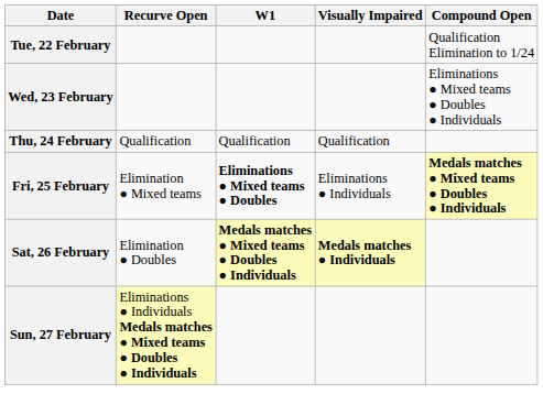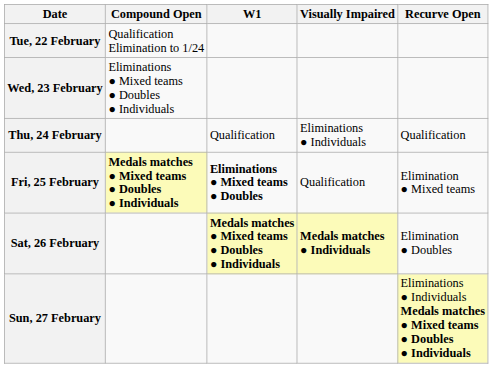columns swapped: Compound Open <-> Recurve Open
Thu, 24 February | Visually Impaired: Qualification -> Eliminations ● Individuals
Fri, 25 February | Visually Impaired: Eliminations ● Individuals -> Qualification
